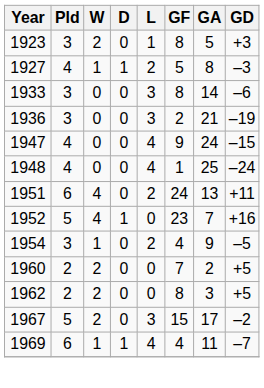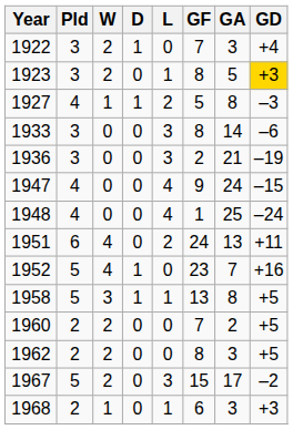+ row: 1922 | 3 | 2 | 1 | 0 | 7 | 3 | +4
1923 | GD: no background -> gold background
- row: 1954 | 3 | 1 | 0 | 2 | 4 | 9 | –5
+ row: 1958 | 5 | 3 | 1 | 1 | 13 | 8 | +5
+ row: 1968 | 2 | 1 | 0 | 1 | 6 | 3 | +3
- row: 1969 | 6 | 1 | 1 | 4 | 4 | 11 | –7
